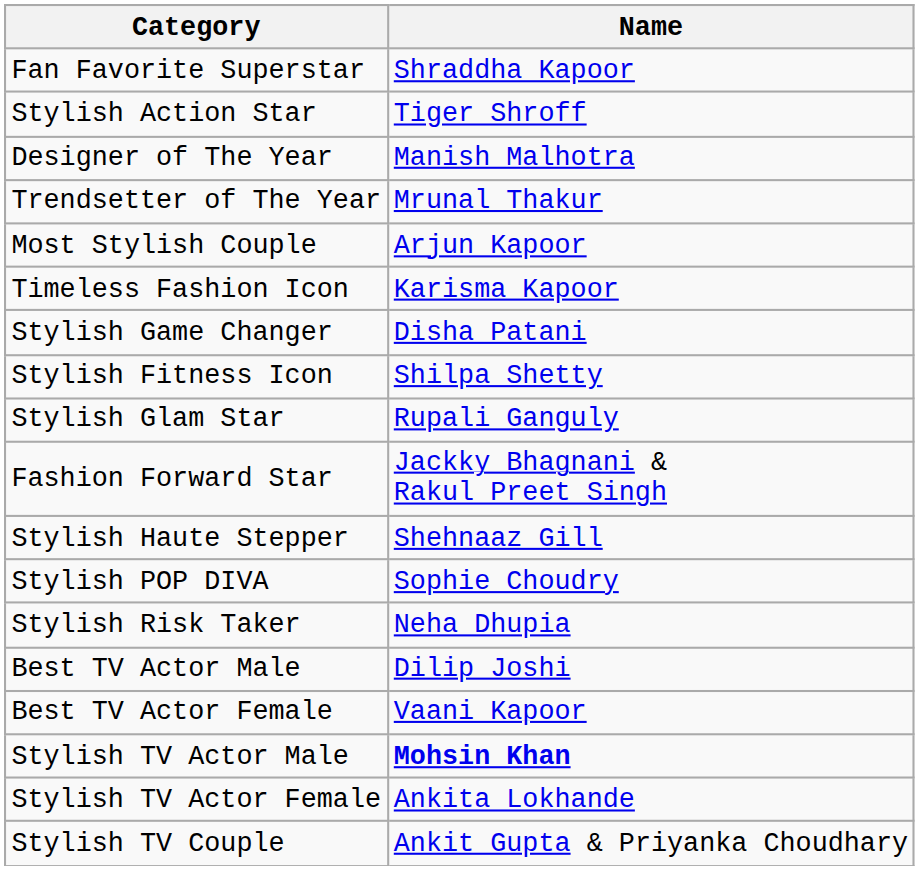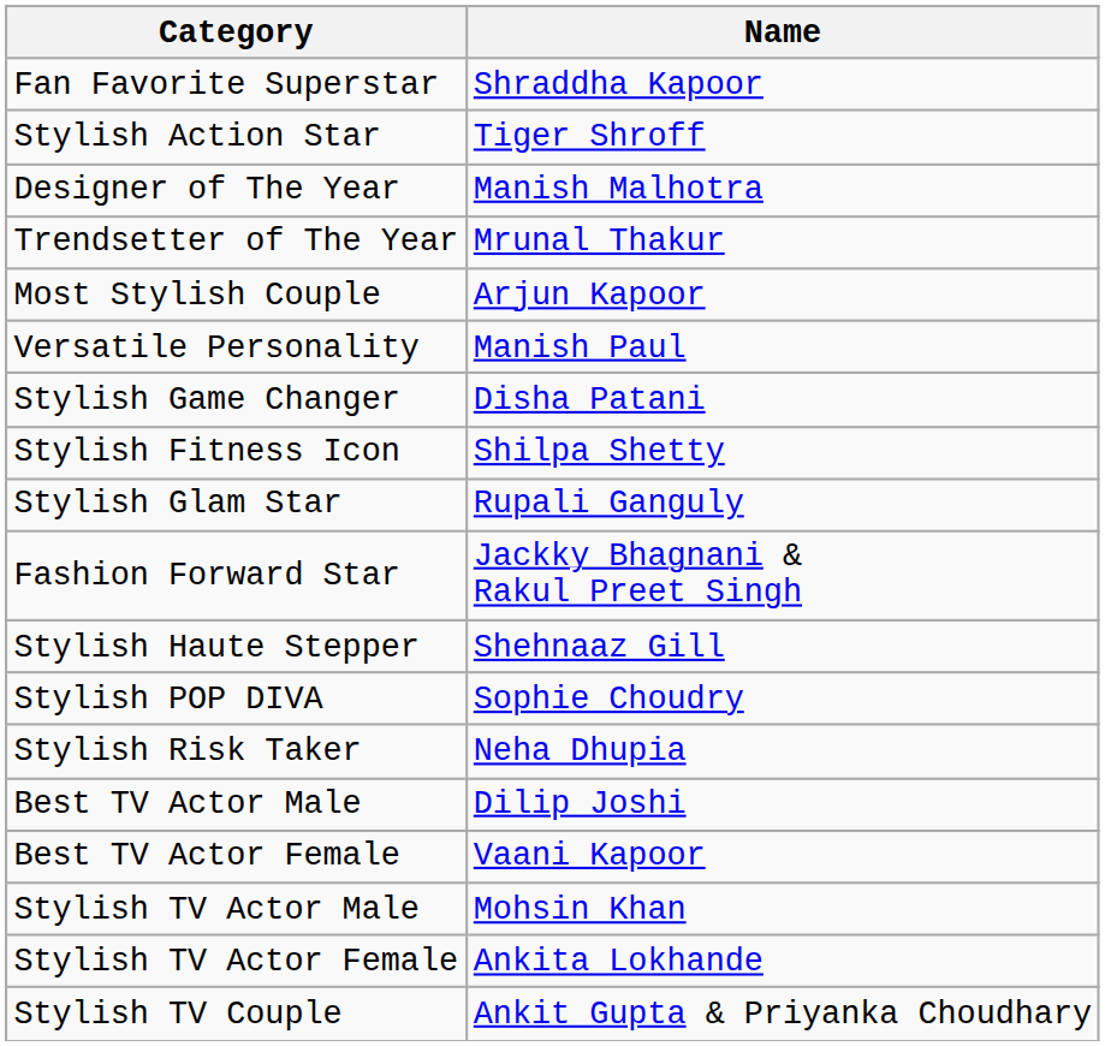- row: Timeless Fashion Icon | Karisma Kapoor
+ row: Versatile Personality | Manish Paul
Stylish TV Actor Male | Name: bold -> normal
